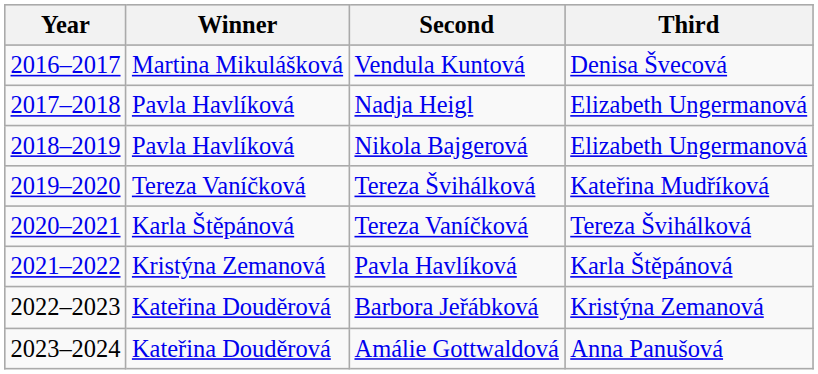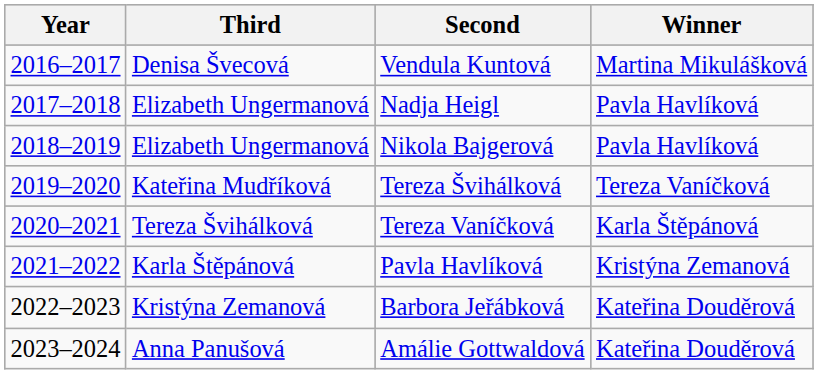columns swapped: Winner <-> Third
